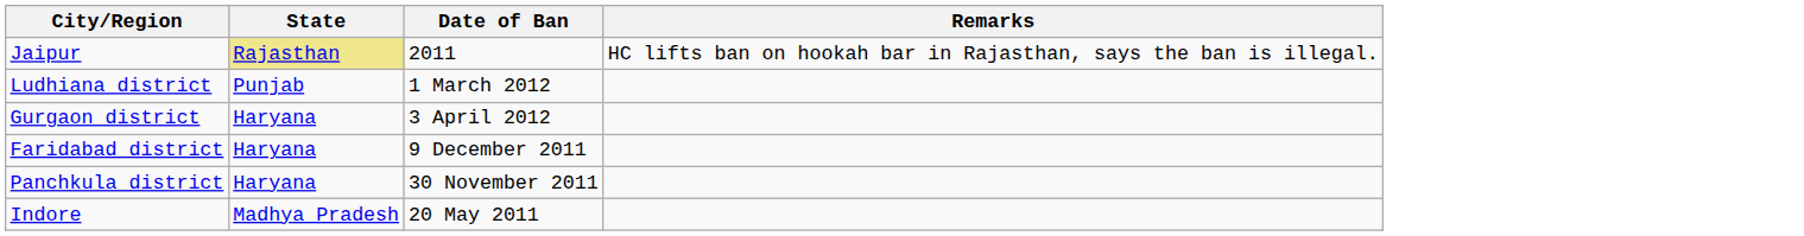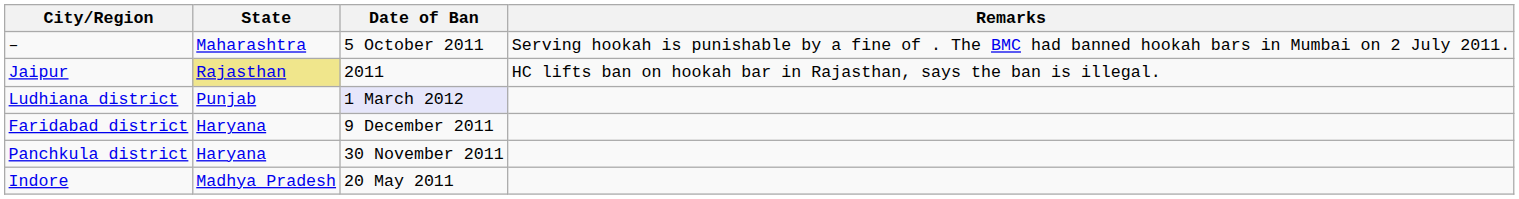+ row: – | Maharashtra | 5 October 2011 | Serving hookah is punishable by a fine of . The BMC had banned hookah bars in Mumbai on 2 July 2011.
Ludhiana district | Date of Ban: no background -> lavender background
- row: Gurgaon district | Haryana | 3 April 2012
